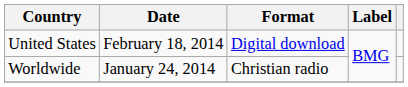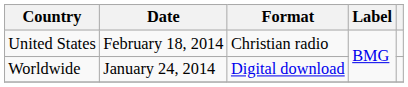United States | Format: Digital download -> Christian radio
Worldwide | Format: Christian radio -> Digital download
